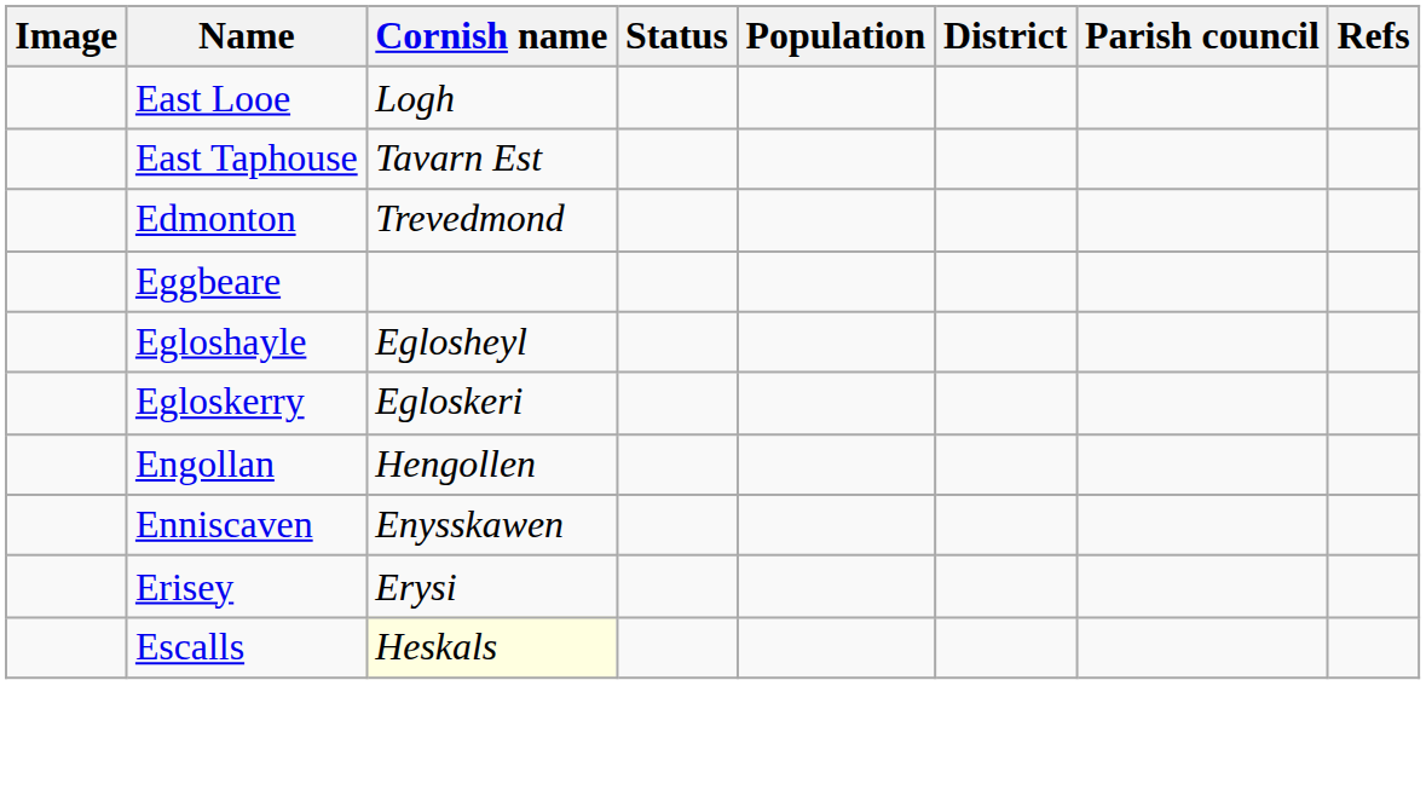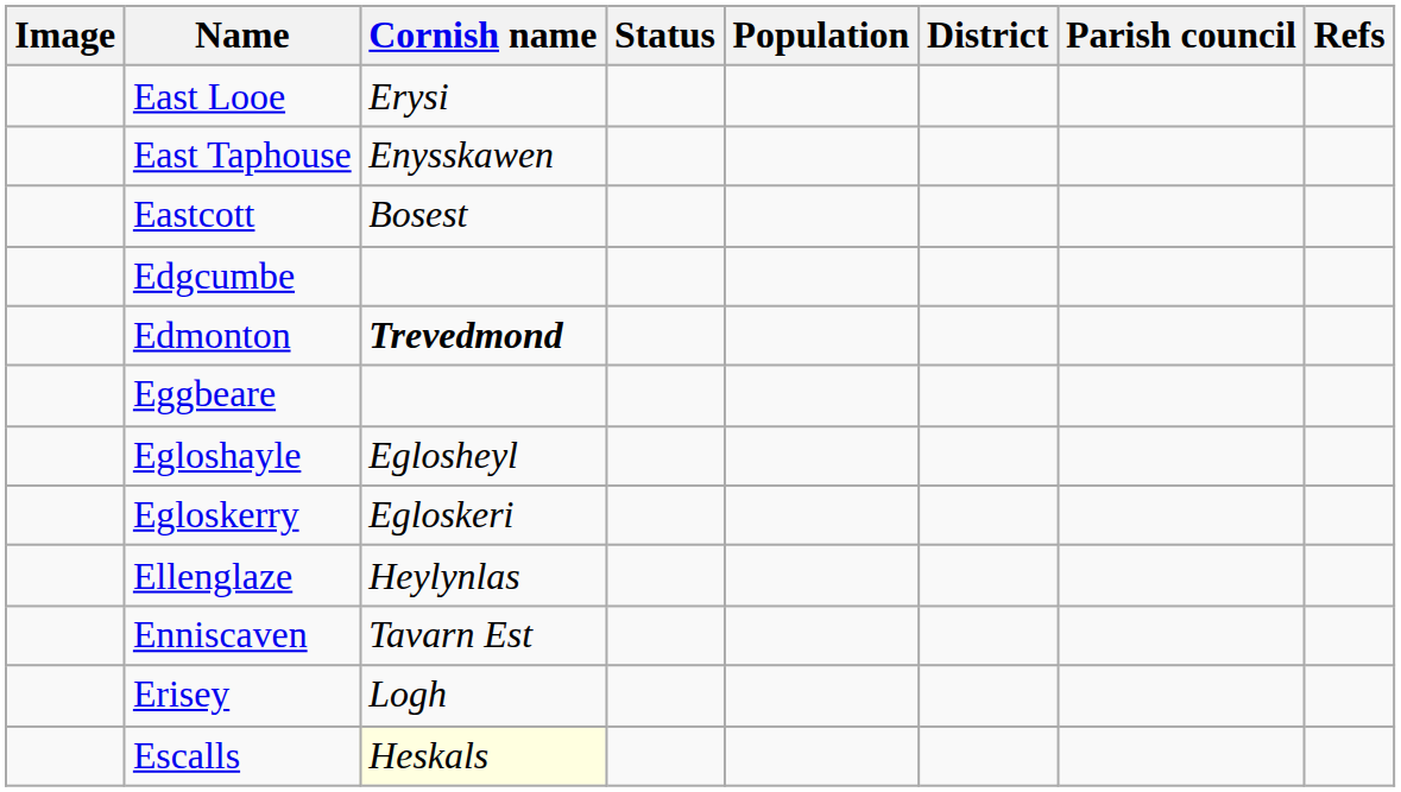East Looe | Cornish name: Logh -> Erysi
East Taphouse | Cornish name: Tavarn Est -> Enysskawen
+ row: Eastcott | Bosest
+ row: Edgcumbe
Edmonton | Cornish name: normal -> bold
+ row: Ellenglaze | Heylynlas
- row: Engollan | Hengollen
Enniscaven | Cornish name: Enysskawen -> Tavarn Est
Erisey | Cornish name: Erysi -> Logh
